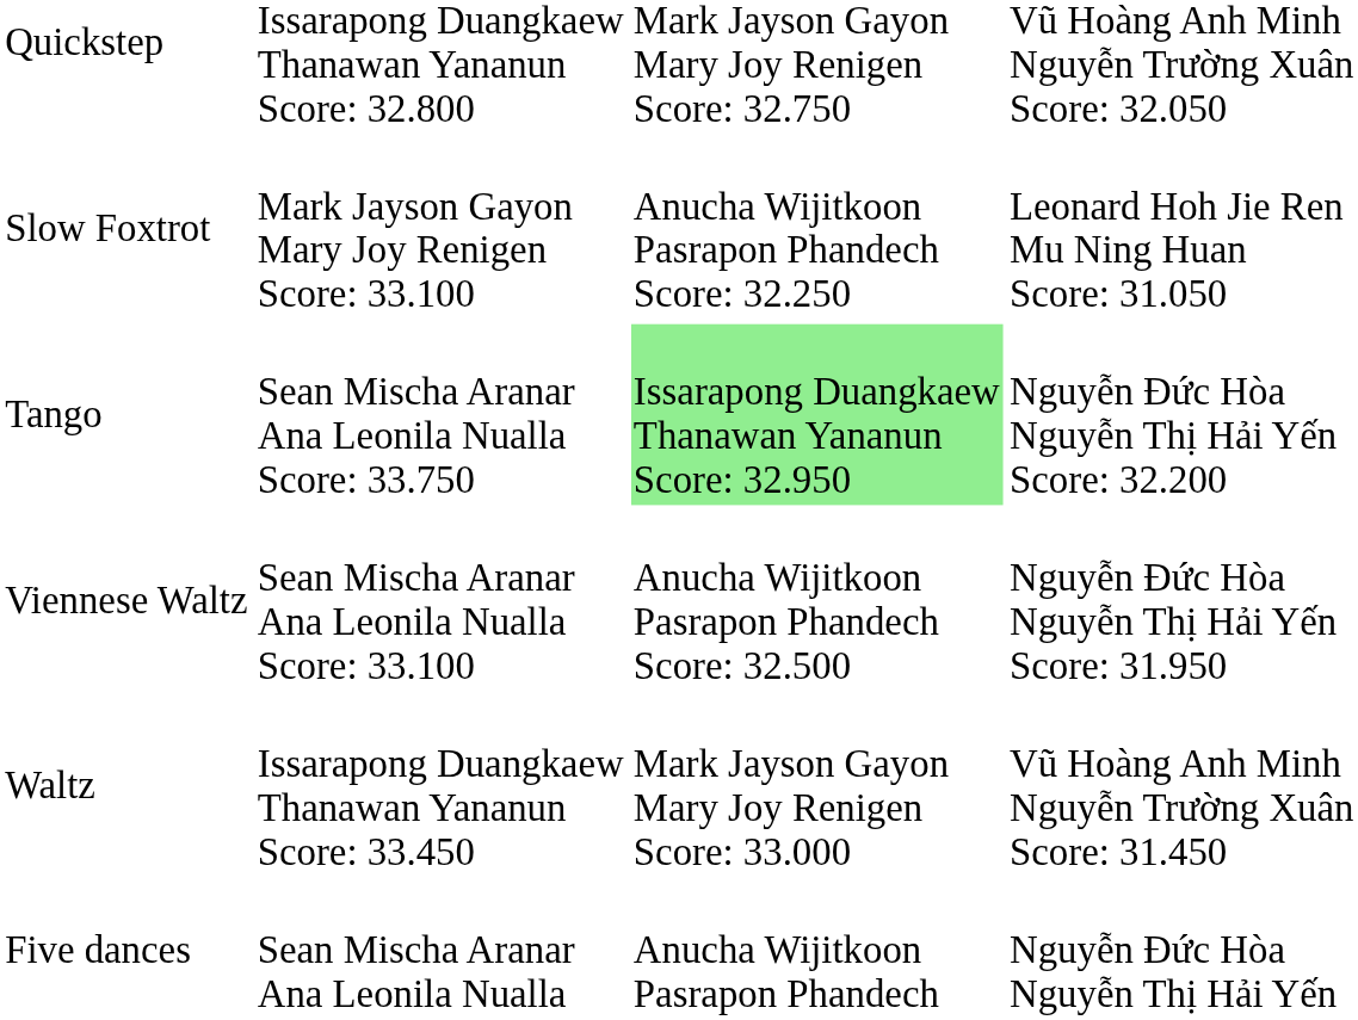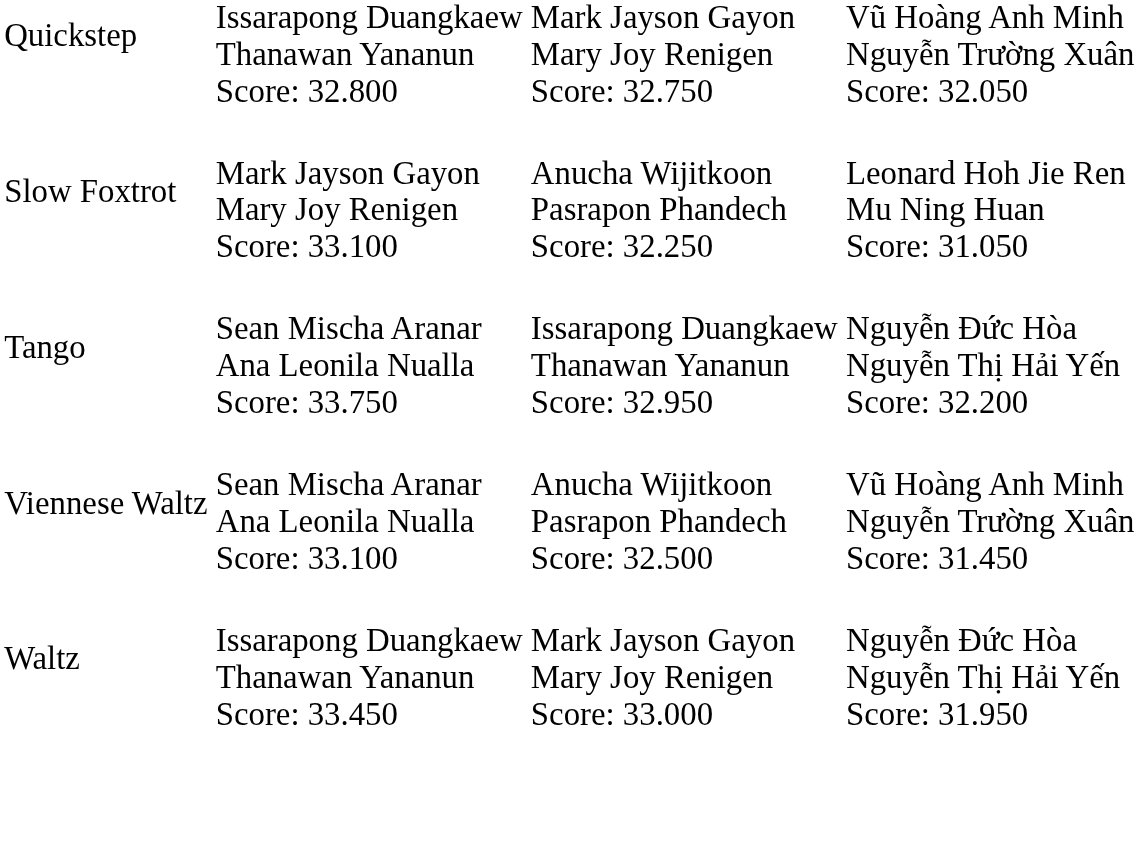Tango | column 3: lightgreen background -> no background
Viennese Waltz | column 4: Nguyễn Đức Hòa Nguyễn Thị Hải Yến Score: 31.950 -> Vũ Hoàng Anh Minh Nguyễn Trường Xuân Score: 31.450
Waltz | column 4: Vũ Hoàng Anh Minh Nguyễn Trường Xuân Score: 31.450 -> Nguyễn Đức Hòa Nguyễn Thị Hải Yến Score: 31.950
- row: Five dances | Sean Mischa Aranar Ana Leonila Nualla | Anucha Wijitkoon Pasrapon Phandech | Nguyễn Đức Hòa Nguyễn Thị Hải Yến
